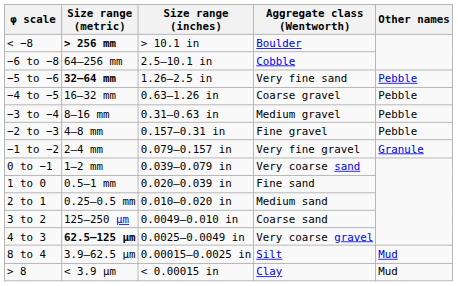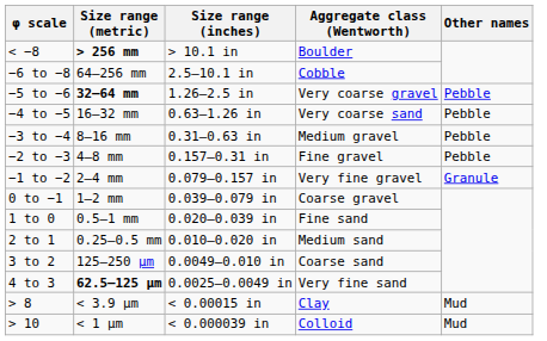−5 to −6 | Aggregate class (Wentworth): Very fine sand -> Very coarse gravel
−4 to −5 | Aggregate class (Wentworth): Coarse gravel -> Very coarse sand
0 to −1 | Aggregate class (Wentworth): Very coarse sand -> Coarse gravel
4 to 3 | Aggregate class (Wentworth): Very coarse gravel -> Very fine sand
- row: 8 to 4 | 3.9–62.5 μm | 0.00015–0.0025 in | Silt | Mud
+ row: > 10 | < 1 μm | < 0.000039 in | Colloid | Mud
